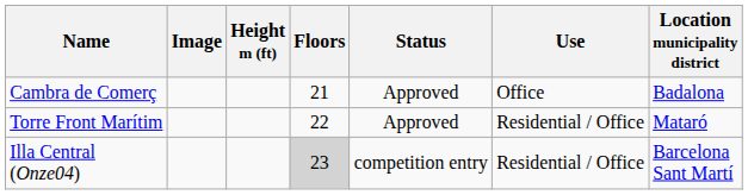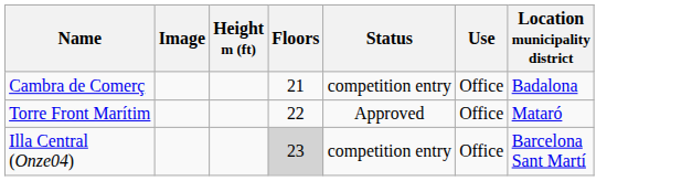Cambra de Comerç | Status: Approved -> competition entry
Torre Front Marítim | Use: Residential / Office -> Office
Illa Central (Onze04) | Use: Residential / Office -> Office
